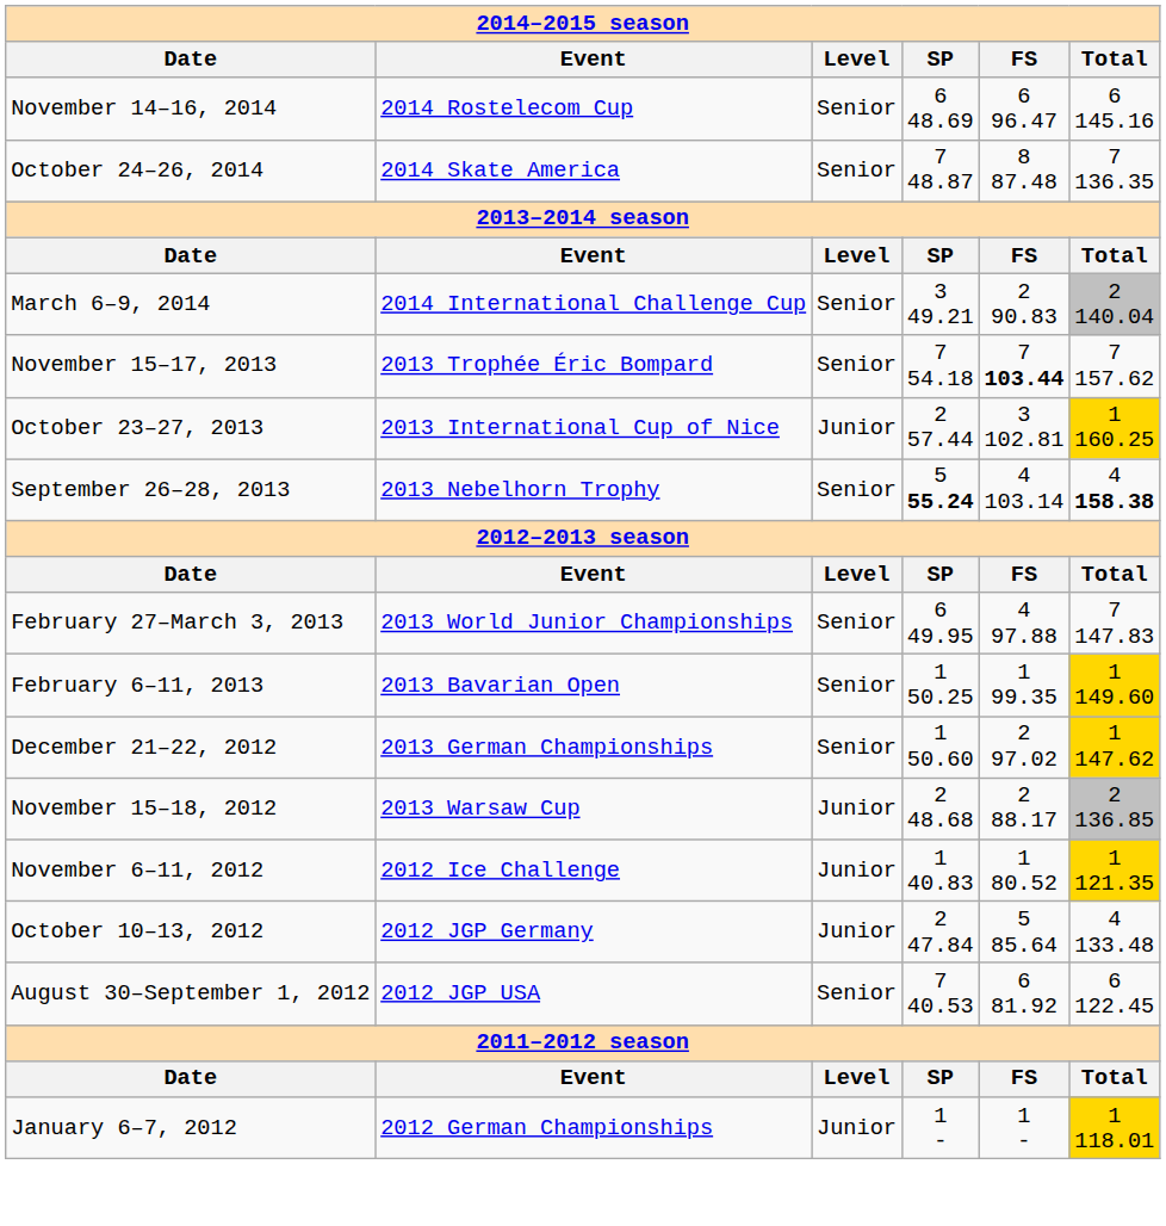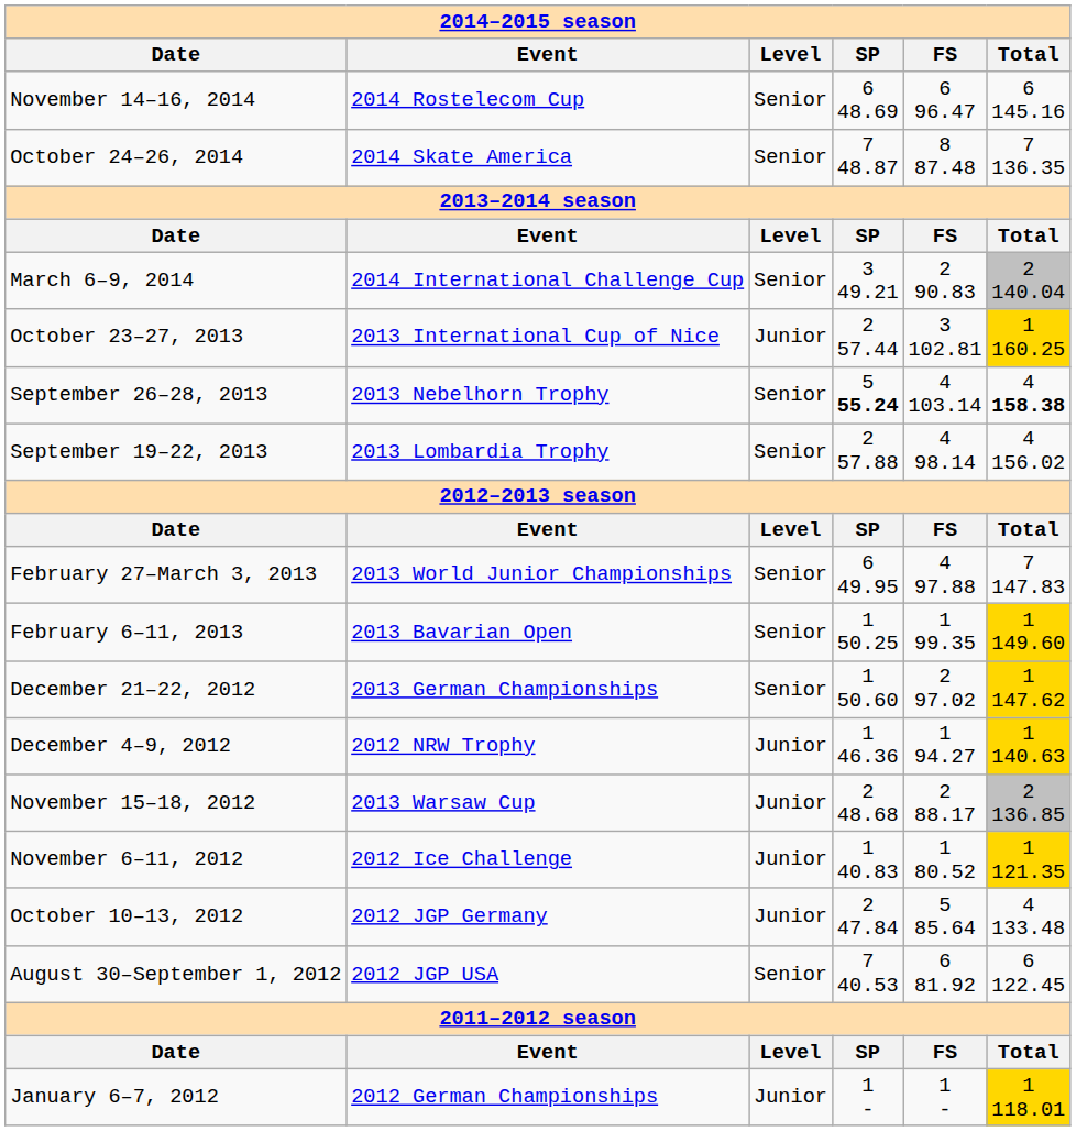- row: November 15–17, 2013 | 2013 Trophée Éric Bompard | Senior | 7 54.18 | 7 103.44 | 7 157.62
+ row: September 19–22, 2013 | 2013 Lombardia Trophy | Senior | 2 57.88 | 4 98.14 | 4 156.02
+ row: December 4–9, 2012 | 2012 NRW Trophy | Junior | 1 46.36 | 1 94.27 | 1 140.63
